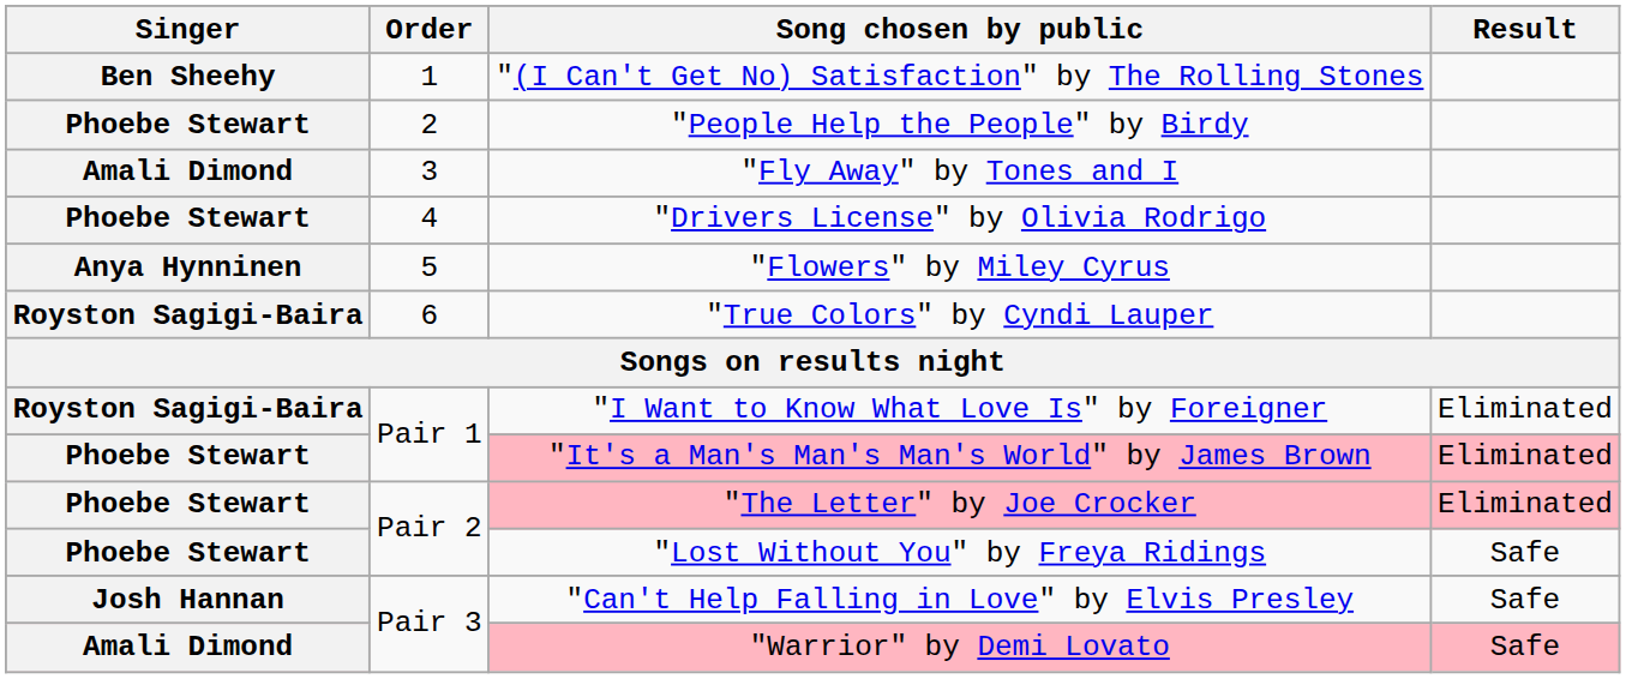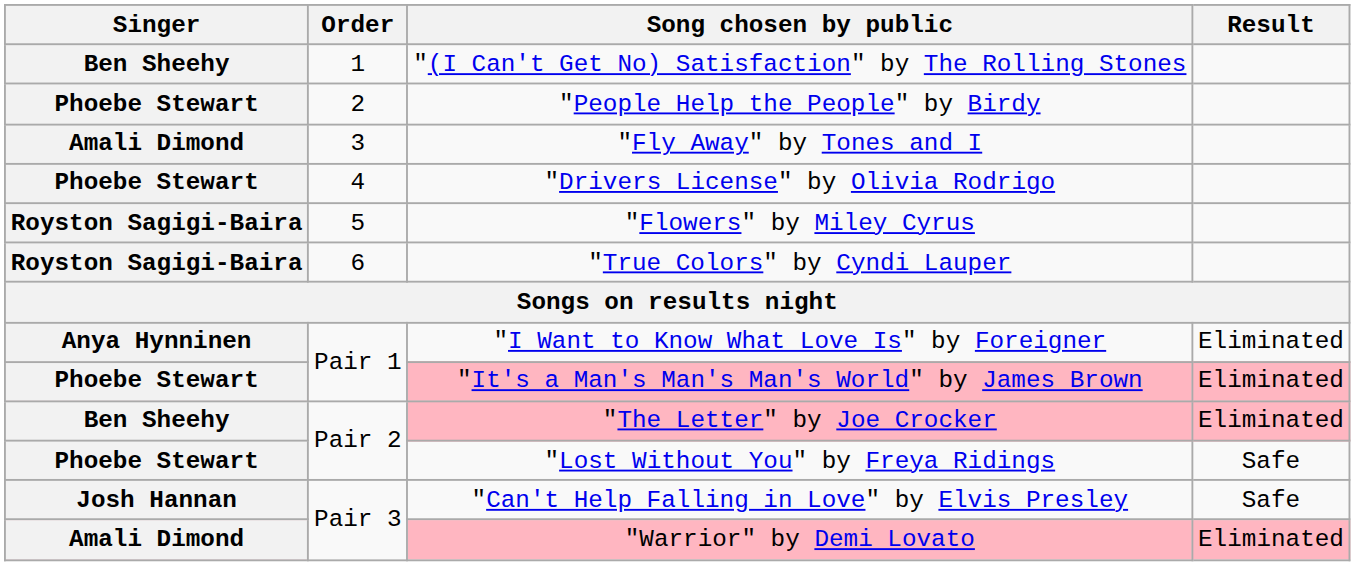"Flowers" by Miley Cyrus | Singer: Anya Hynninen -> Royston Sagigi-Baira
"I Want to Know What Love Is" by Foreigner | Singer: Royston Sagigi-Baira -> Anya Hynninen
"The Letter" by Joe Crocker | Singer: Phoebe Stewart -> Ben Sheehy
"Warrior" by Demi Lovato | Result: Safe -> Eliminated
